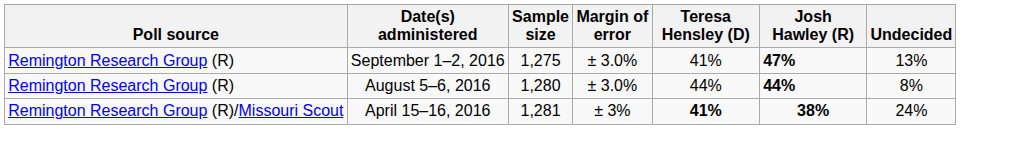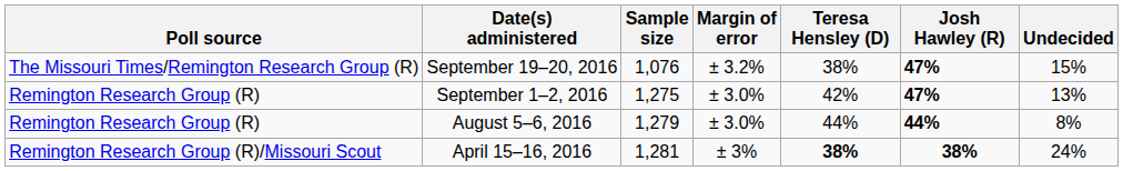+ row: The Missouri Times/Remington Research Group (R) | September 19–20, 2016 | 1,076 | ± 3.2% | 38% | 47% | 15%
September 1–2, 2016 | Teresa Hensley (D): 41% -> 42%
August 5–6, 2016 | Sample size: 1,280 -> 1,279
April 15–16, 2016 | Teresa Hensley (D): 41% -> 38%
